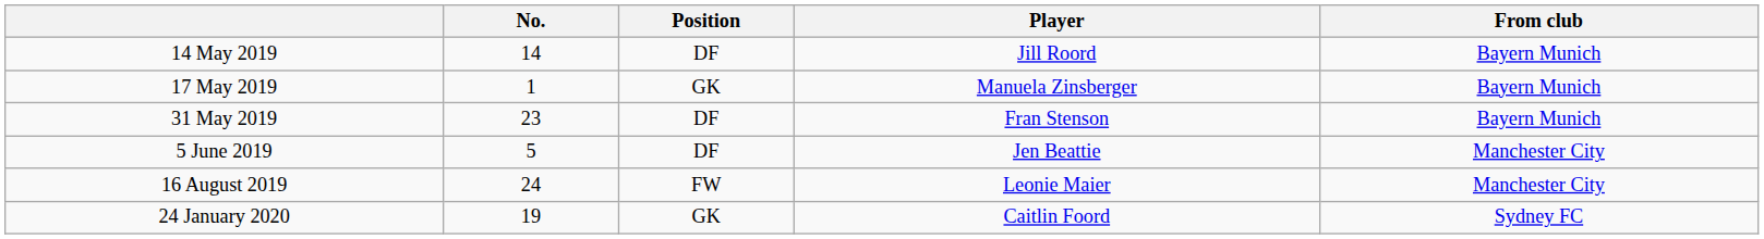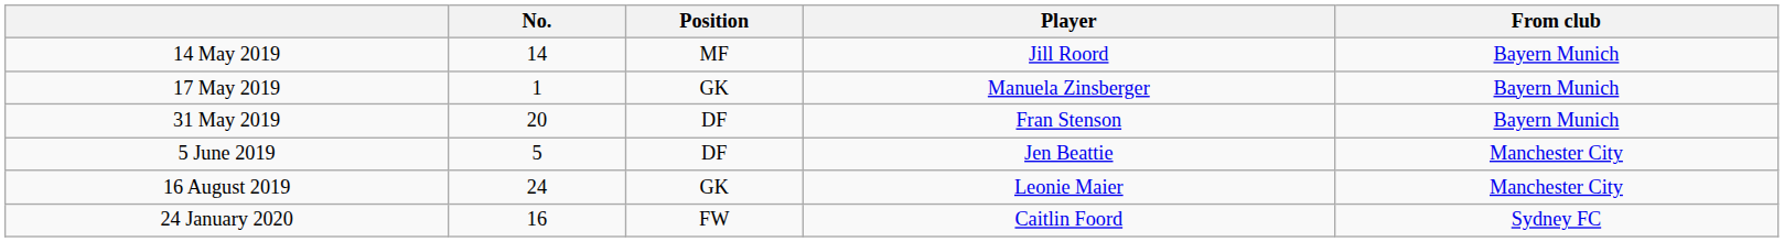14 May 2019 | Position: DF -> MF
31 May 2019 | No.: 23 -> 20
16 August 2019 | Position: FW -> GK
24 January 2020 | No.: 19 -> 16
24 January 2020 | Position: GK -> FW
